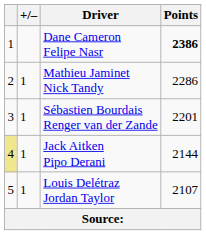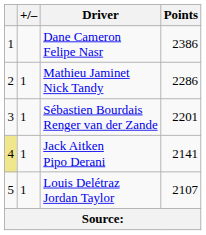Dane Cameron Felipe Nasr | Points: bold -> normal
Jack Aitken Pipo Derani | Points: 2144 -> 2141
